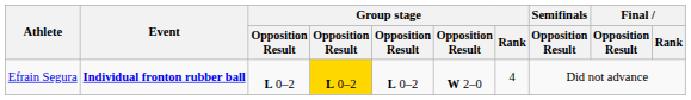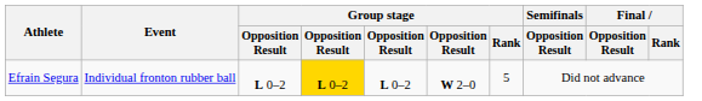Efrain Segura | Event: bold -> normal
Efrain Segura | Group stage / Rank: 4 -> 5
